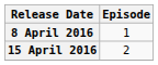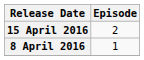rows swapped: 8 April 2016 <-> 15 April 2016
